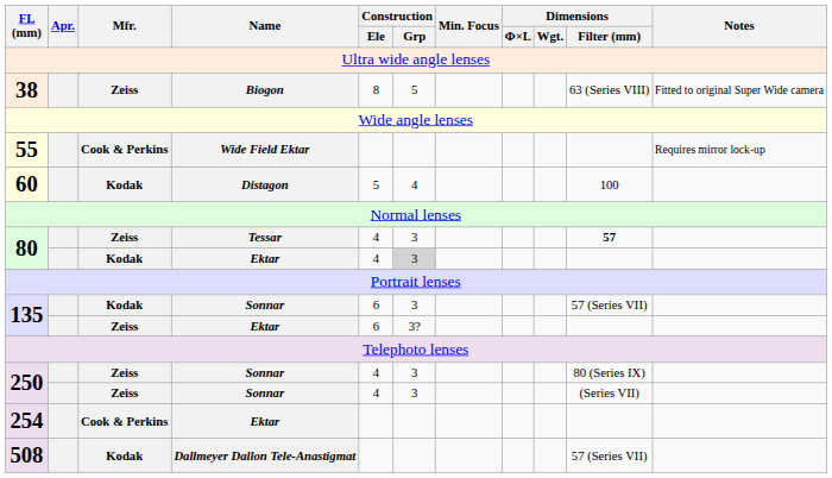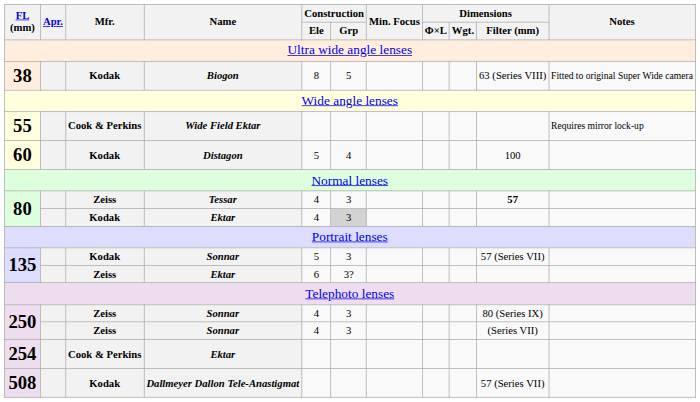38 | Mfr.: Zeiss -> Kodak
135 / Sonnar | Construction / Ele: 6 -> 5
